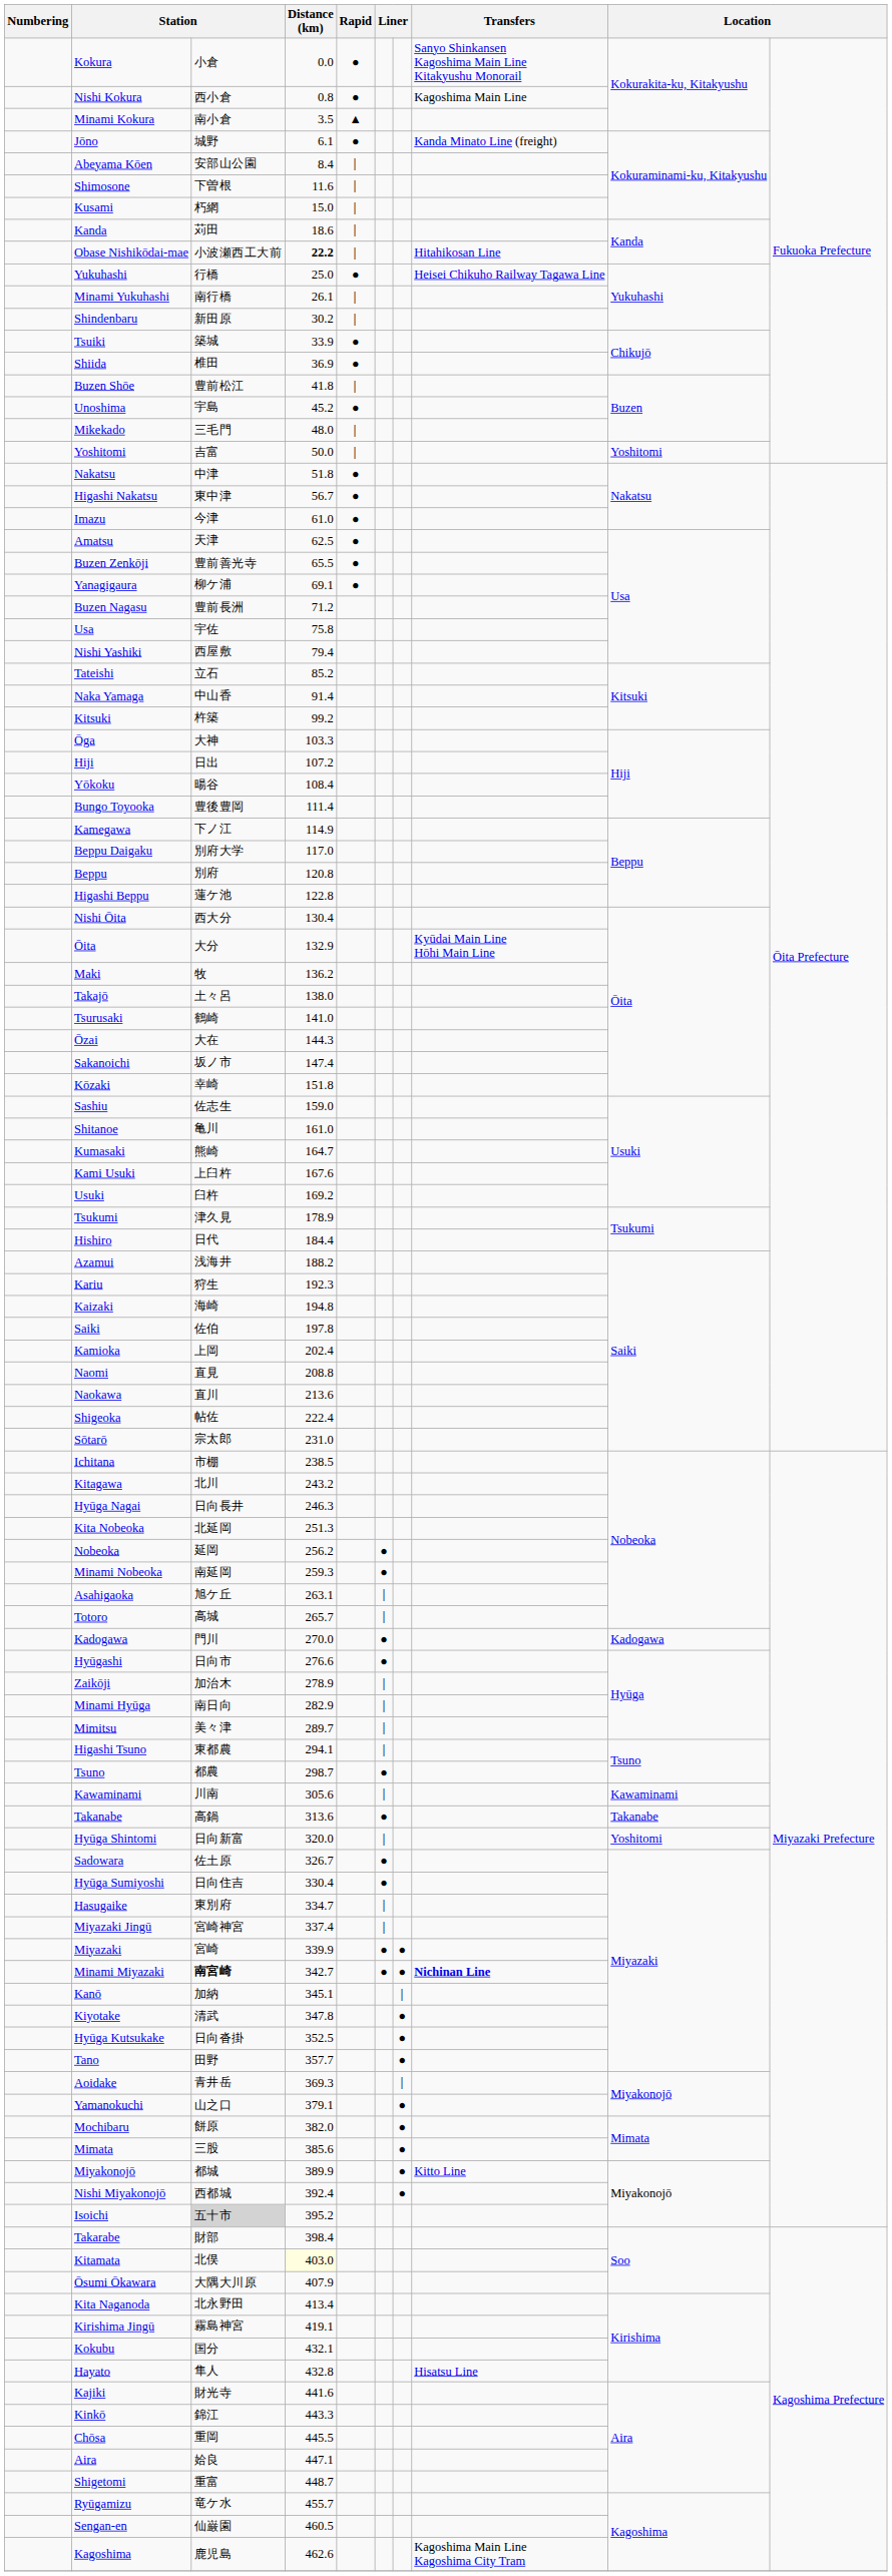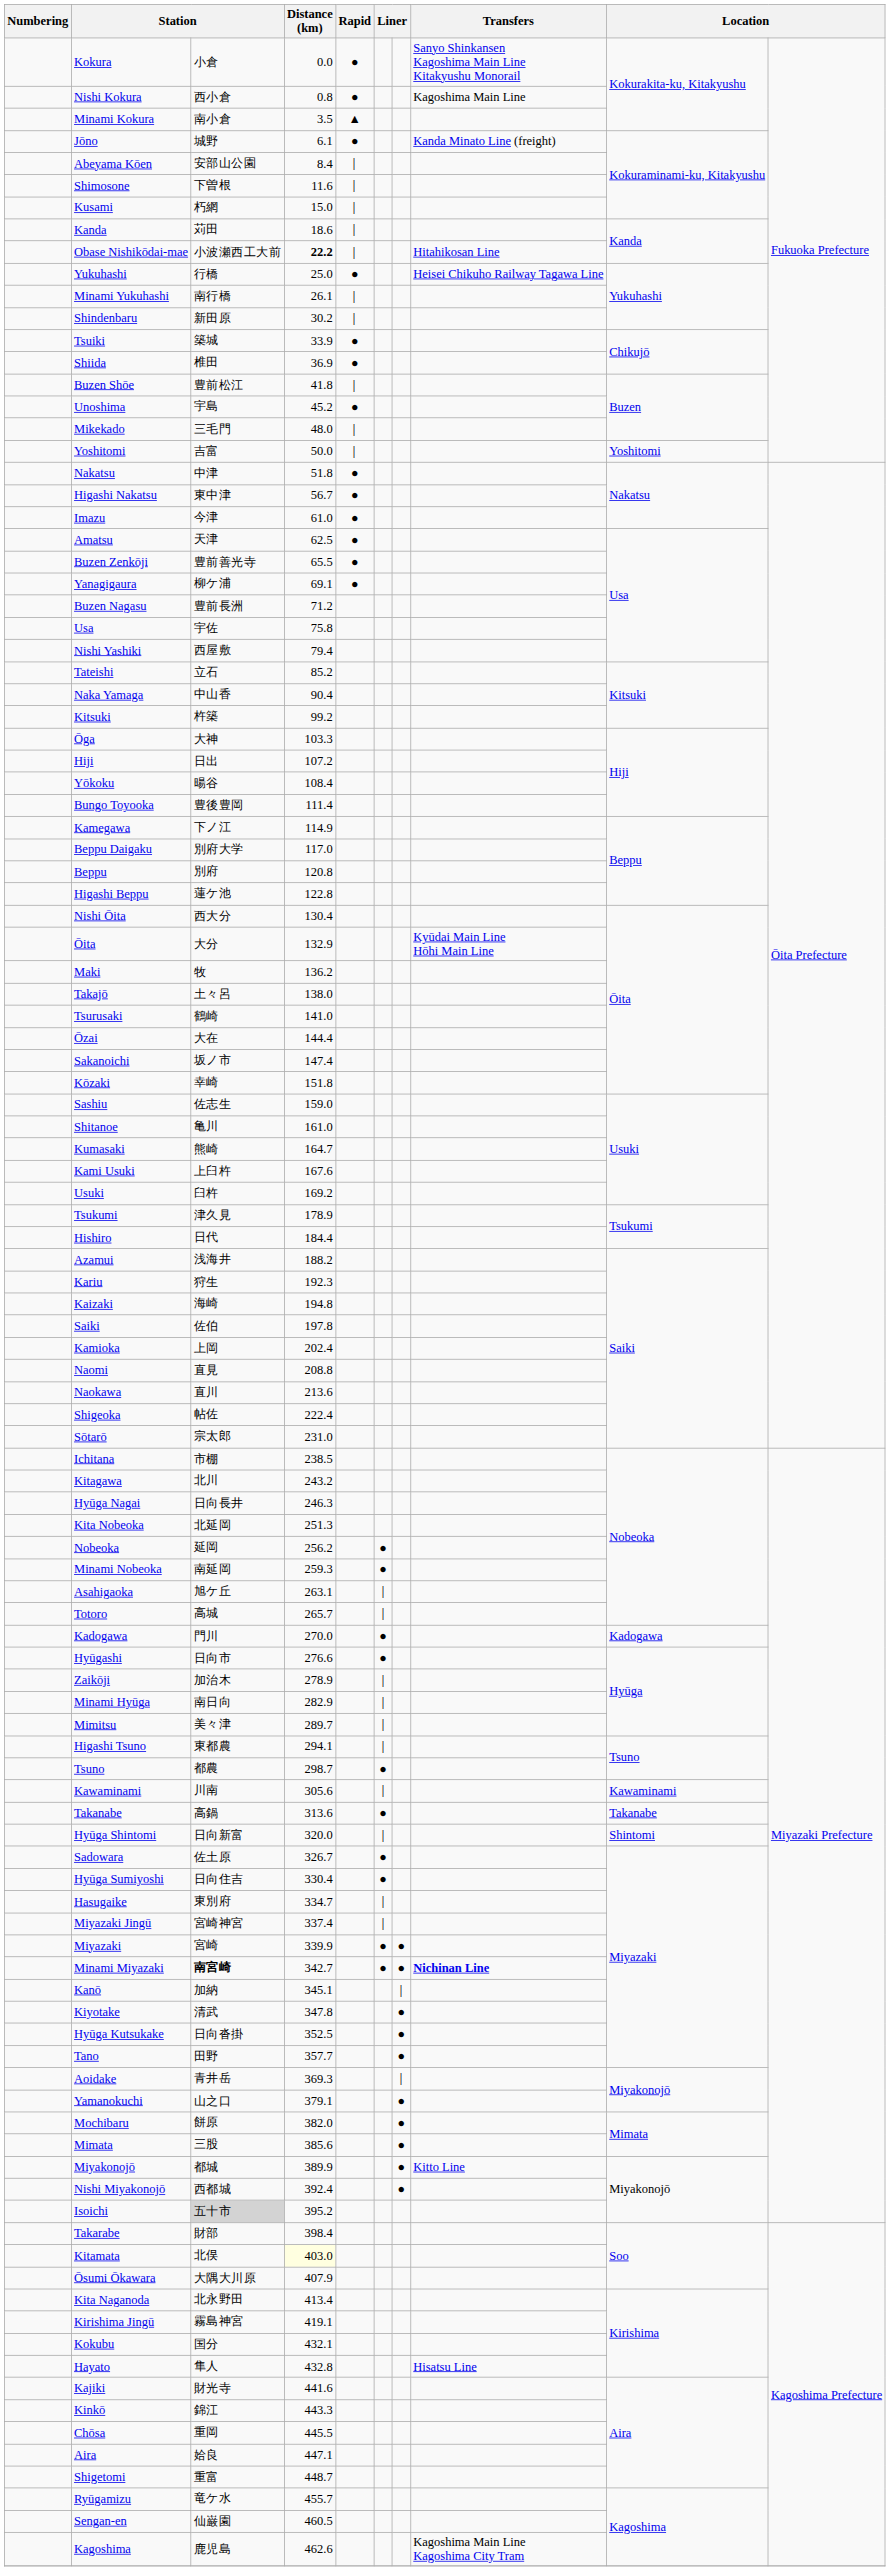Naka Yamaga | Distance (km): 91.4 -> 90.4
Ōzai | Distance (km): 144.3 -> 144.4
Hyūga Shintomi | column 9: Yoshitomi -> Shintomi
